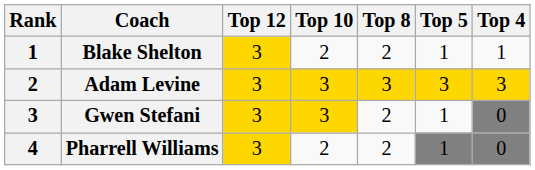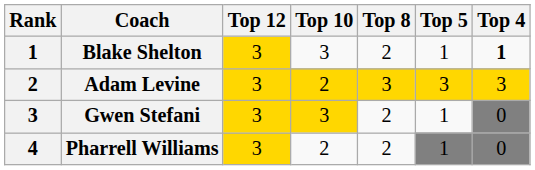Blake Shelton | Top 10: 2 -> 3
Blake Shelton | Top 4: normal -> bold
Adam Levine | Top 10: 3 -> 2
